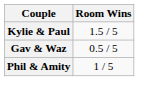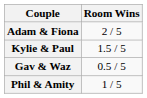+ row: Adam & Fiona | 2 / 5
